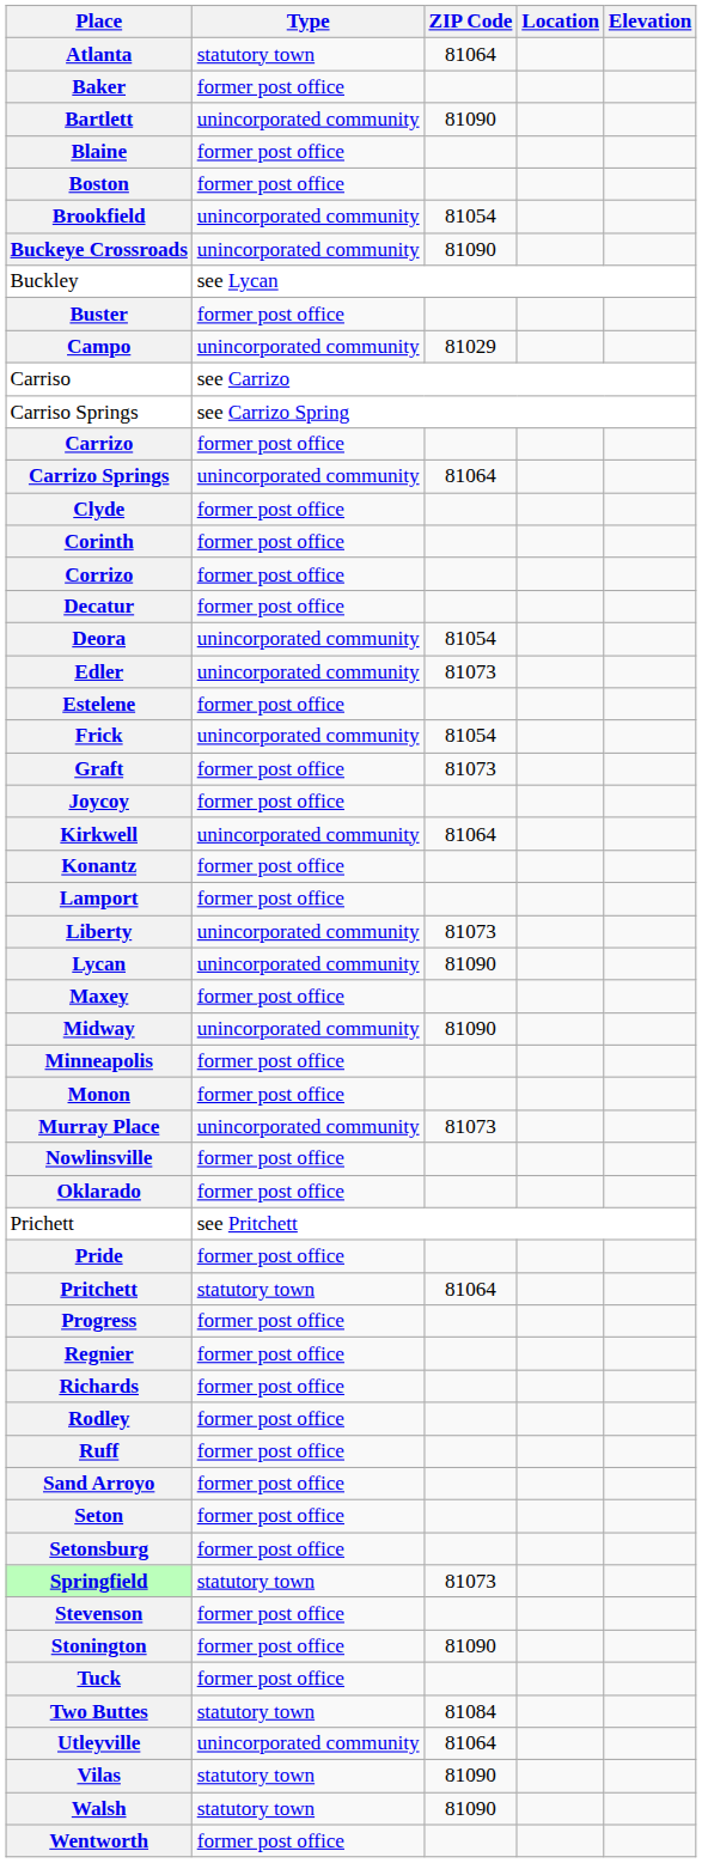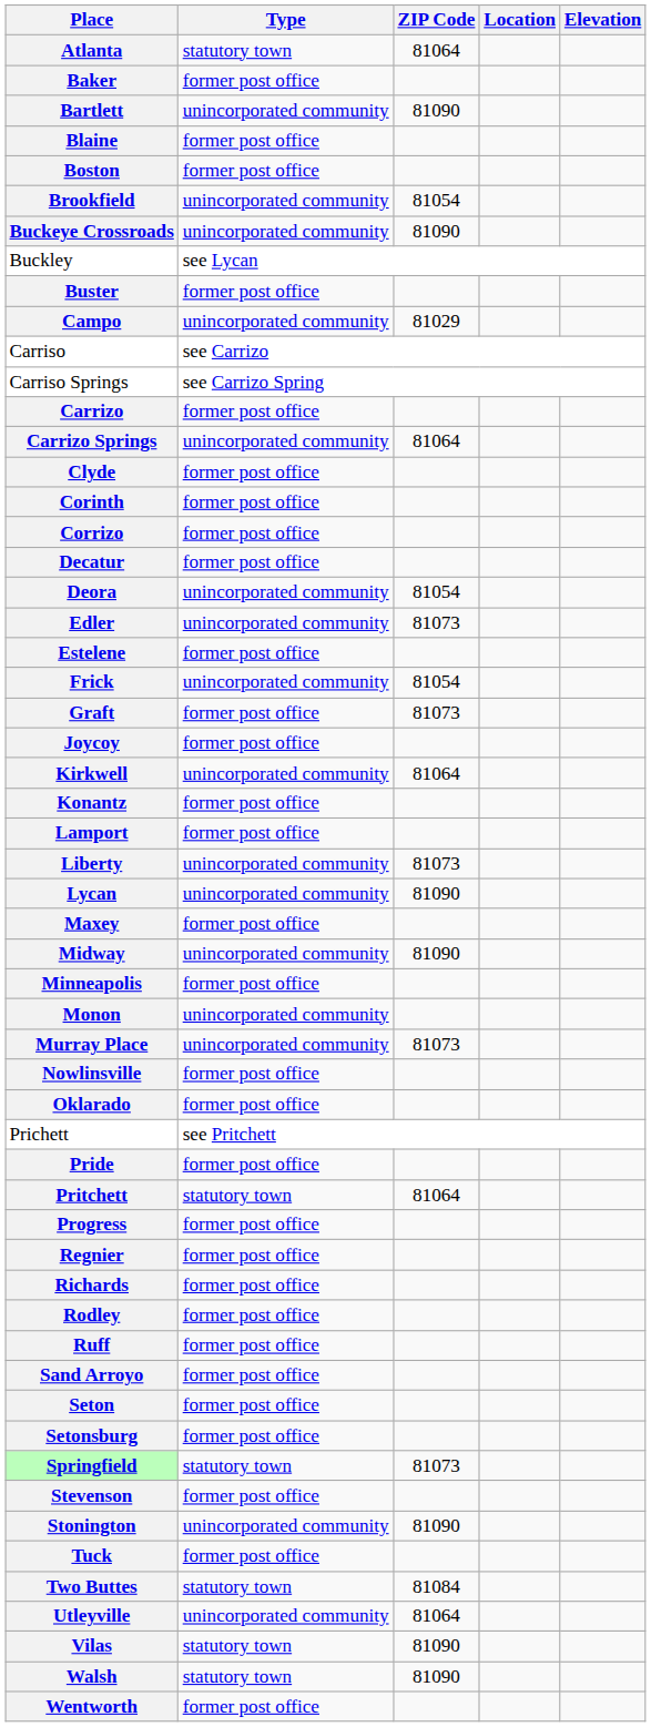Monon | Type: former post office -> unincorporated community
Stonington | Type: former post office -> unincorporated community
